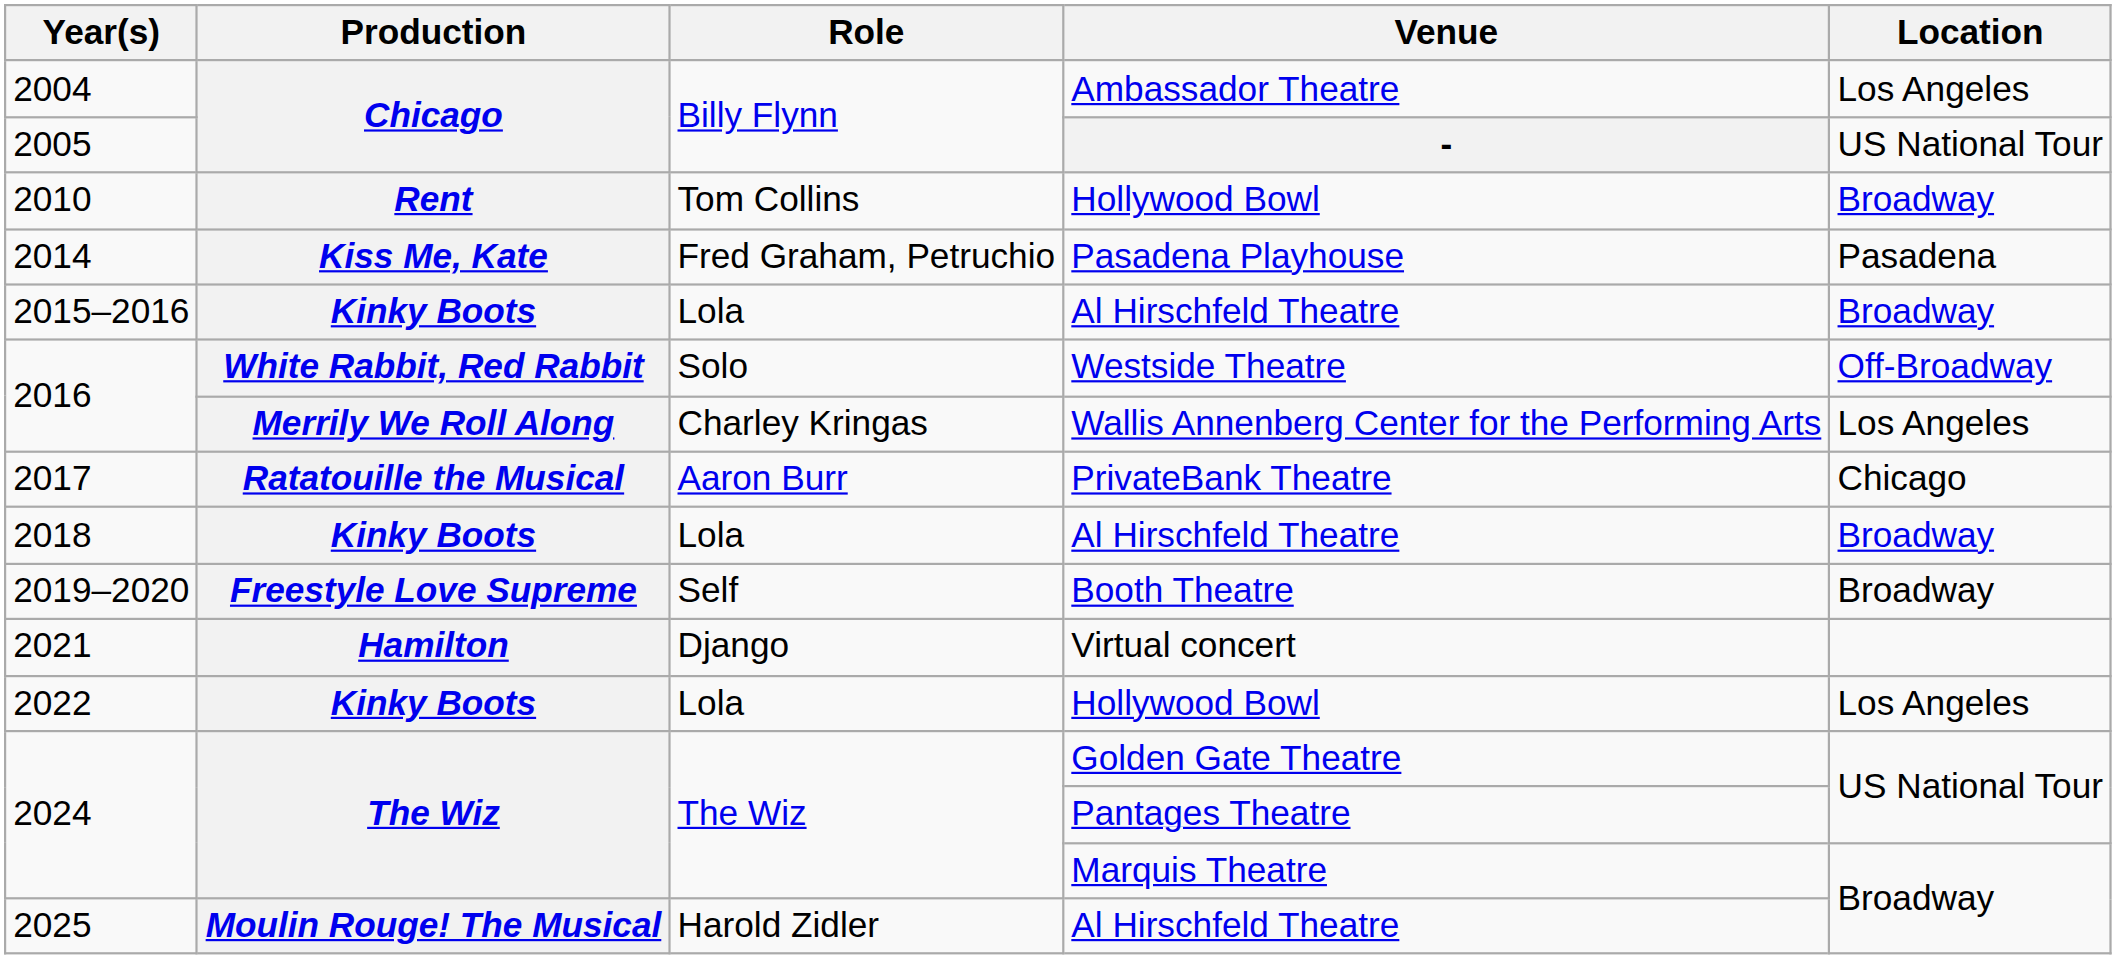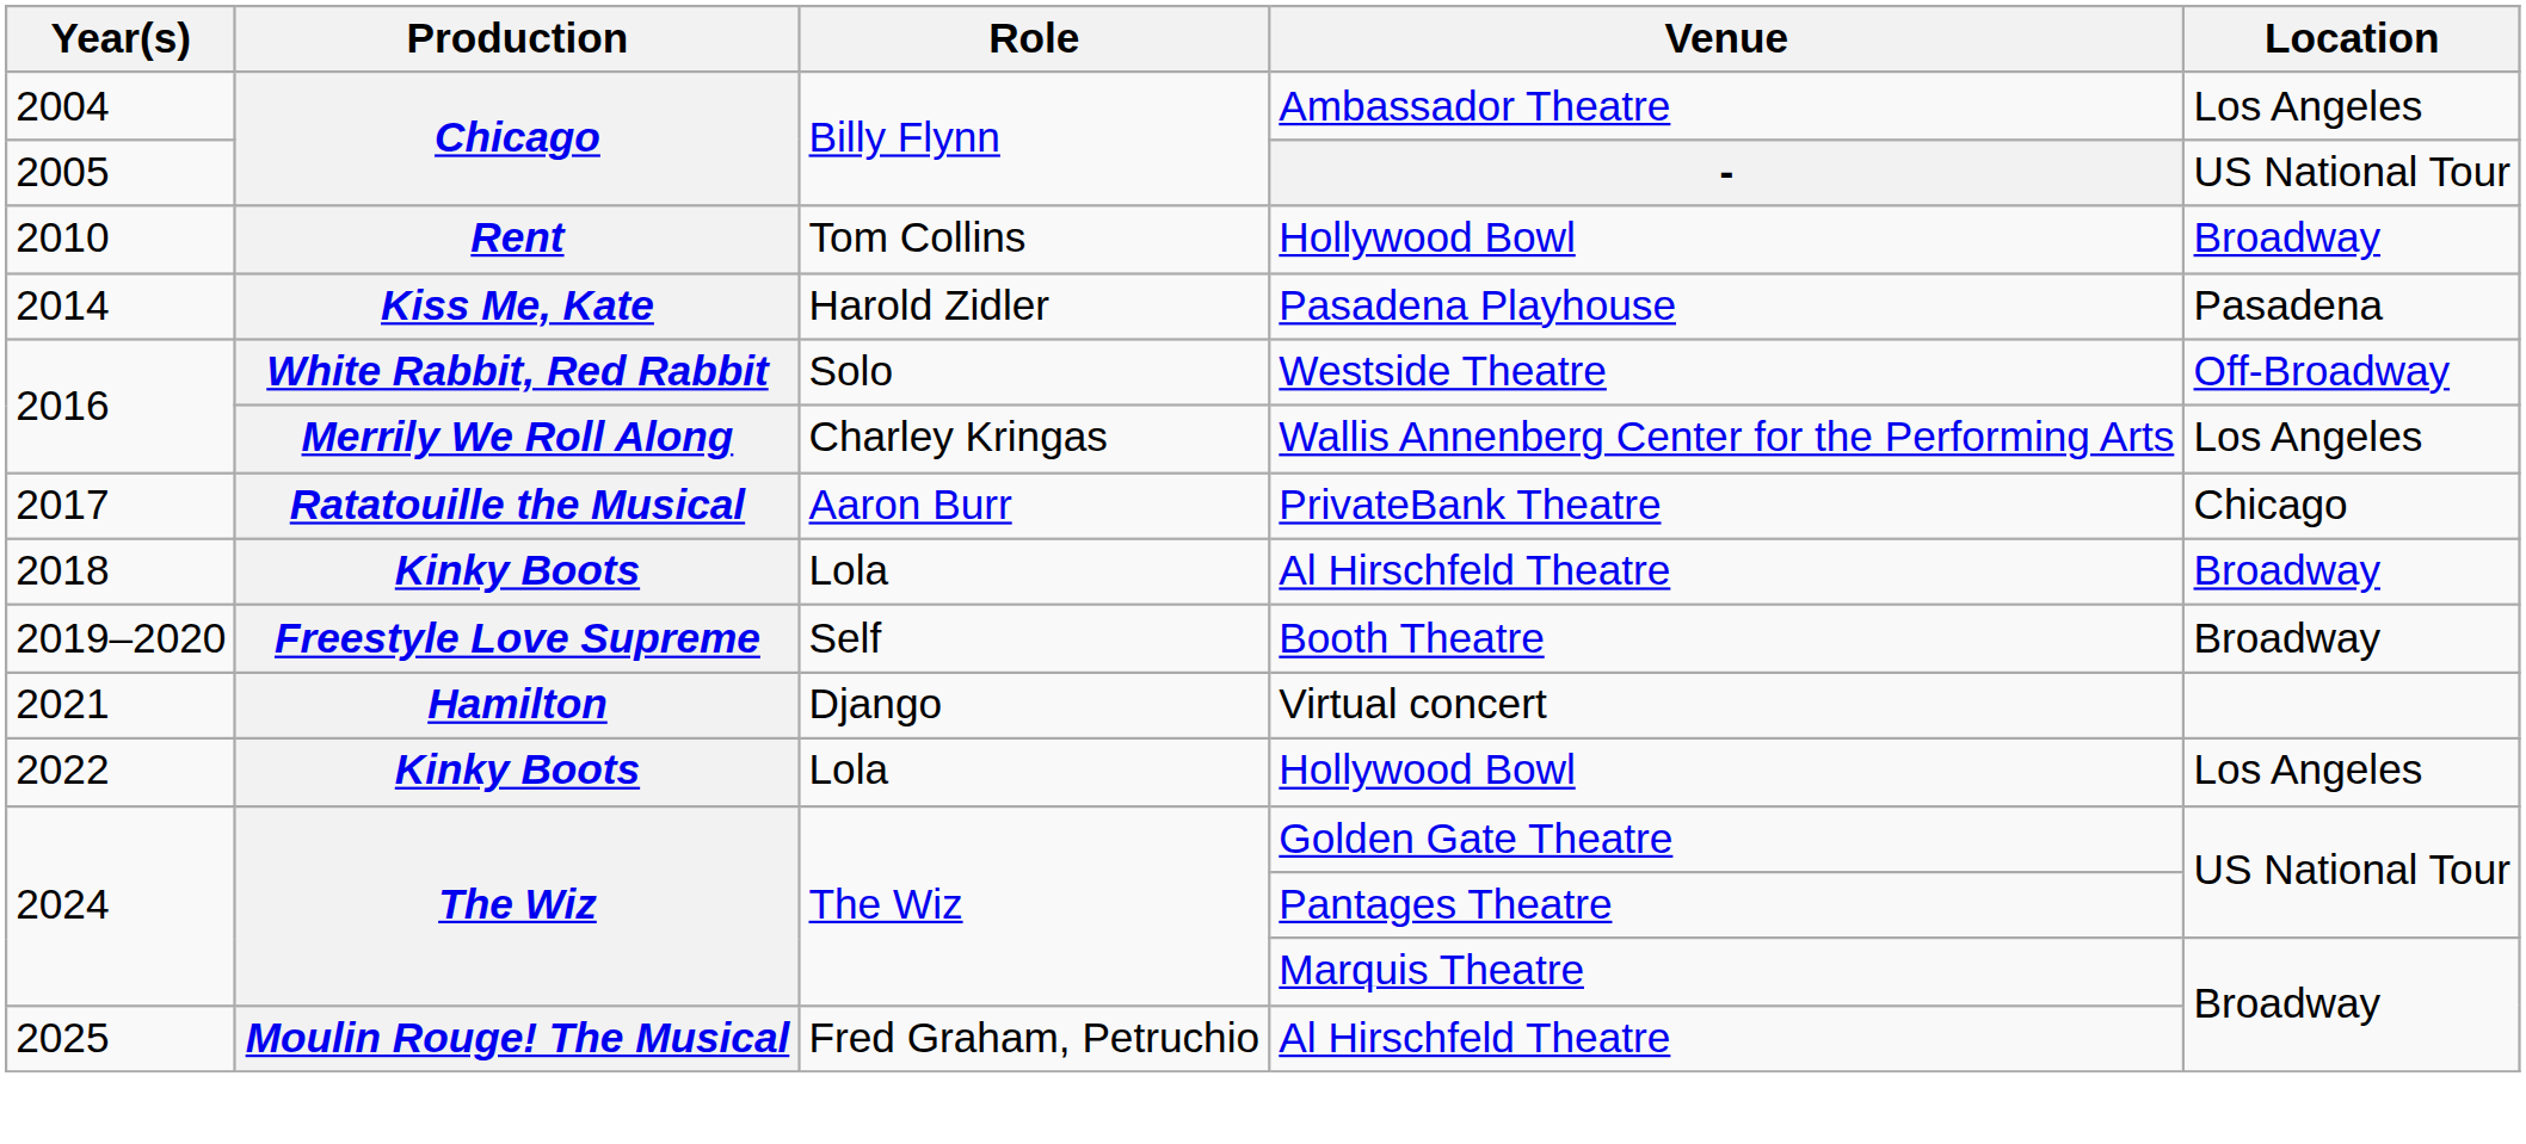2014 | Role: Fred Graham, Petruchio -> Harold Zidler
- row: 2015–2016 | Kinky Boots | Lola | Al Hirschfeld Theatre | Broadway
2025 | Role: Harold Zidler -> Fred Graham, Petruchio
